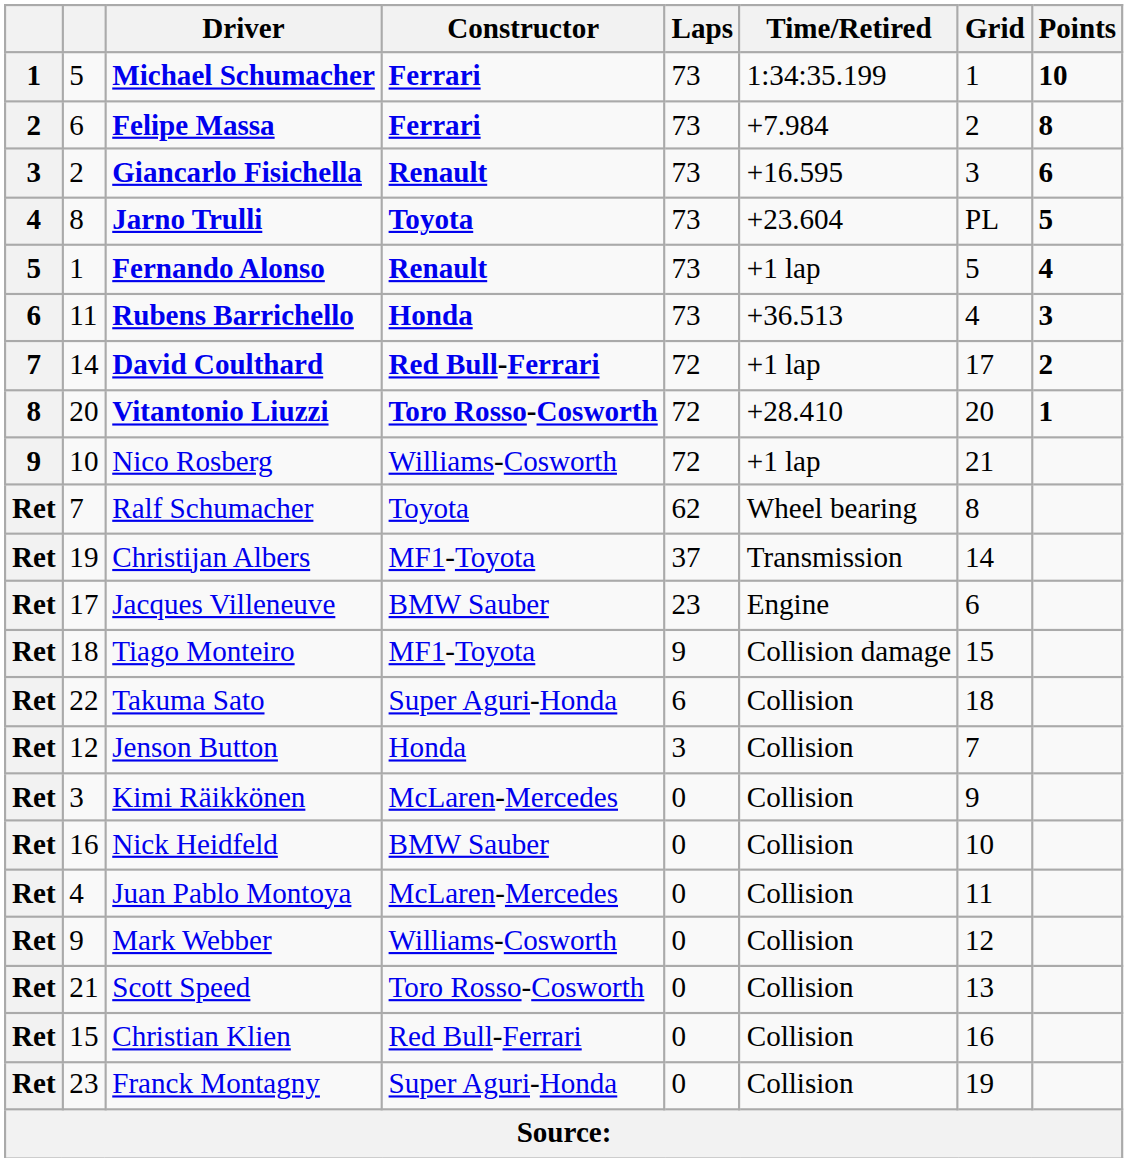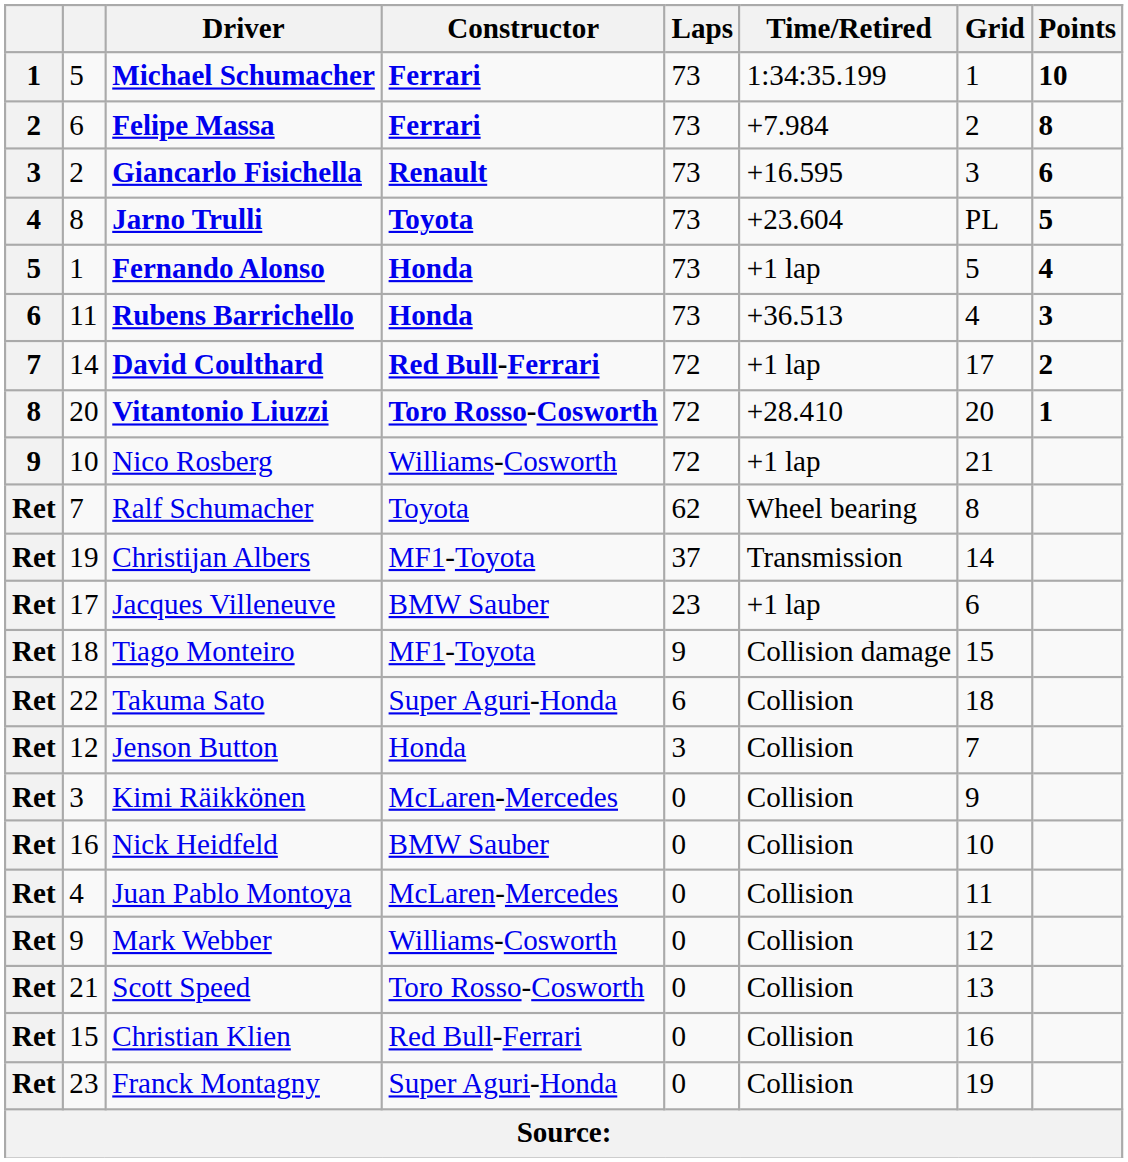Fernando Alonso | Constructor: Renault -> Honda
Jacques Villeneuve | Time/Retired: Engine -> +1 lap
